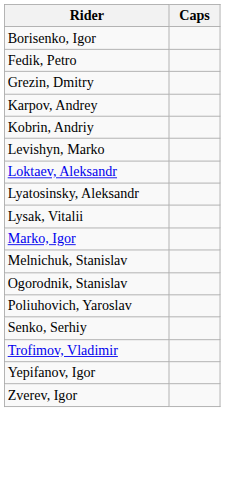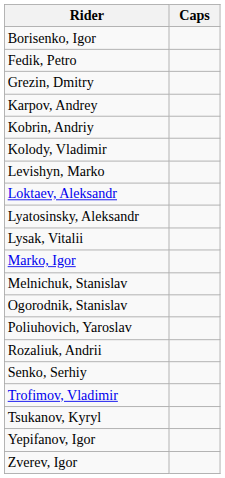+ row: Kolody, Vladimir
+ row: Rozaliuk, Andrii
+ row: Tsukanov, Kyryl
